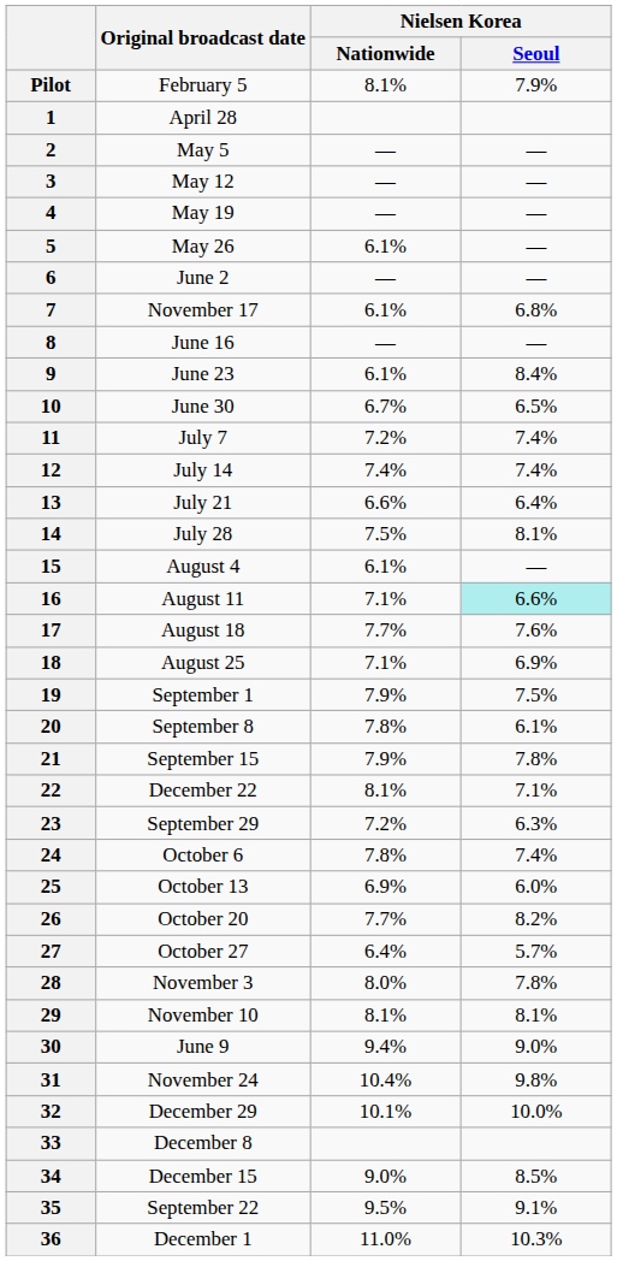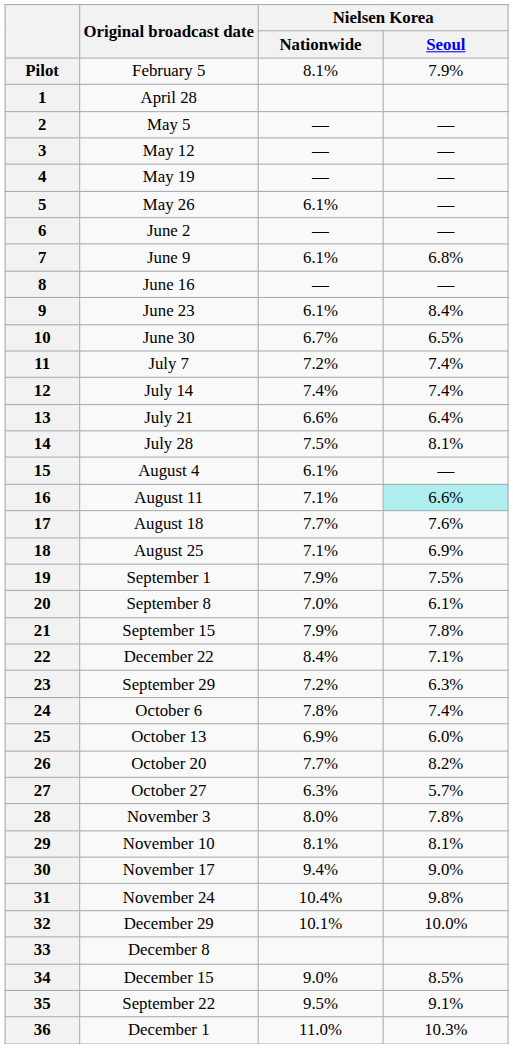7 | Original broadcast date: November 17 -> June 9
20 | Nielsen Korea / Nationwide: 7.8% -> 7.0%
22 | Nielsen Korea / Nationwide: 8.1% -> 8.4%
27 | Nielsen Korea / Nationwide: 6.4% -> 6.3%
30 | Original broadcast date: June 9 -> November 17
